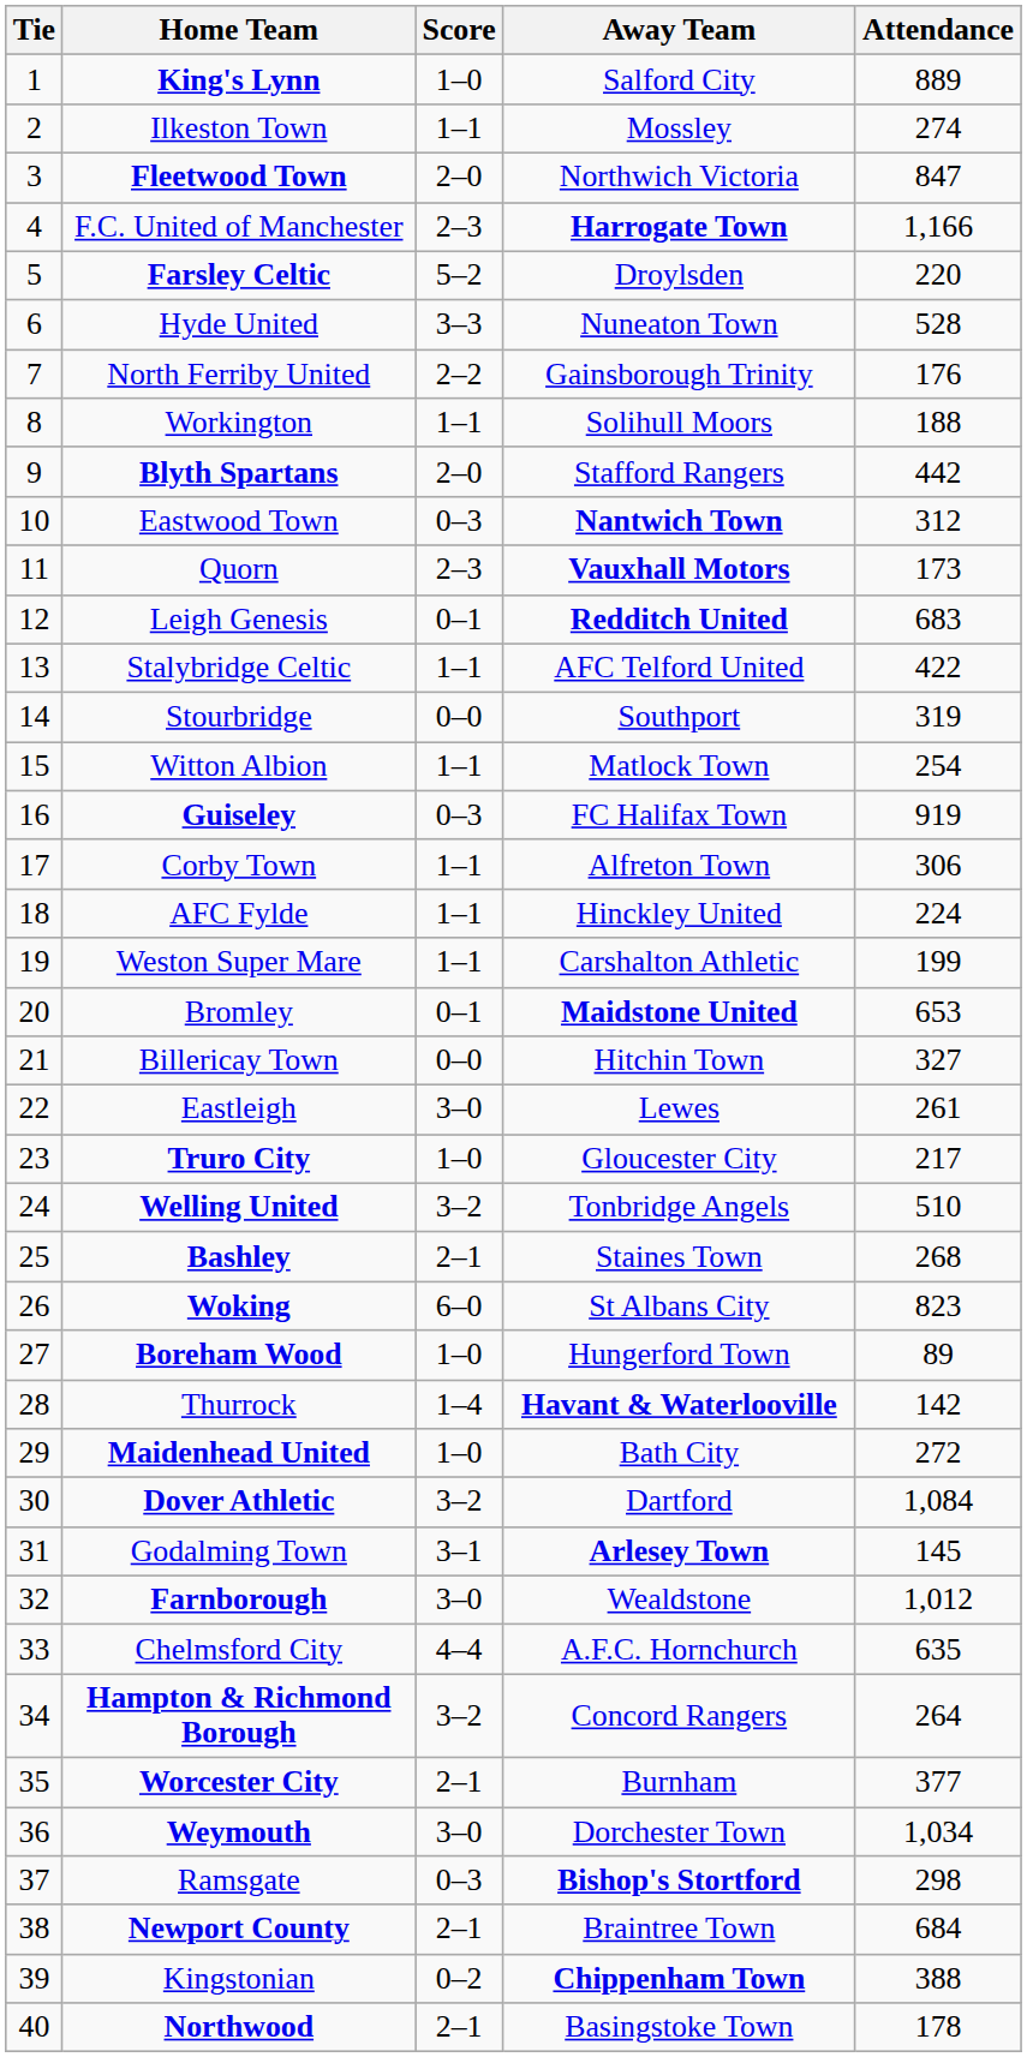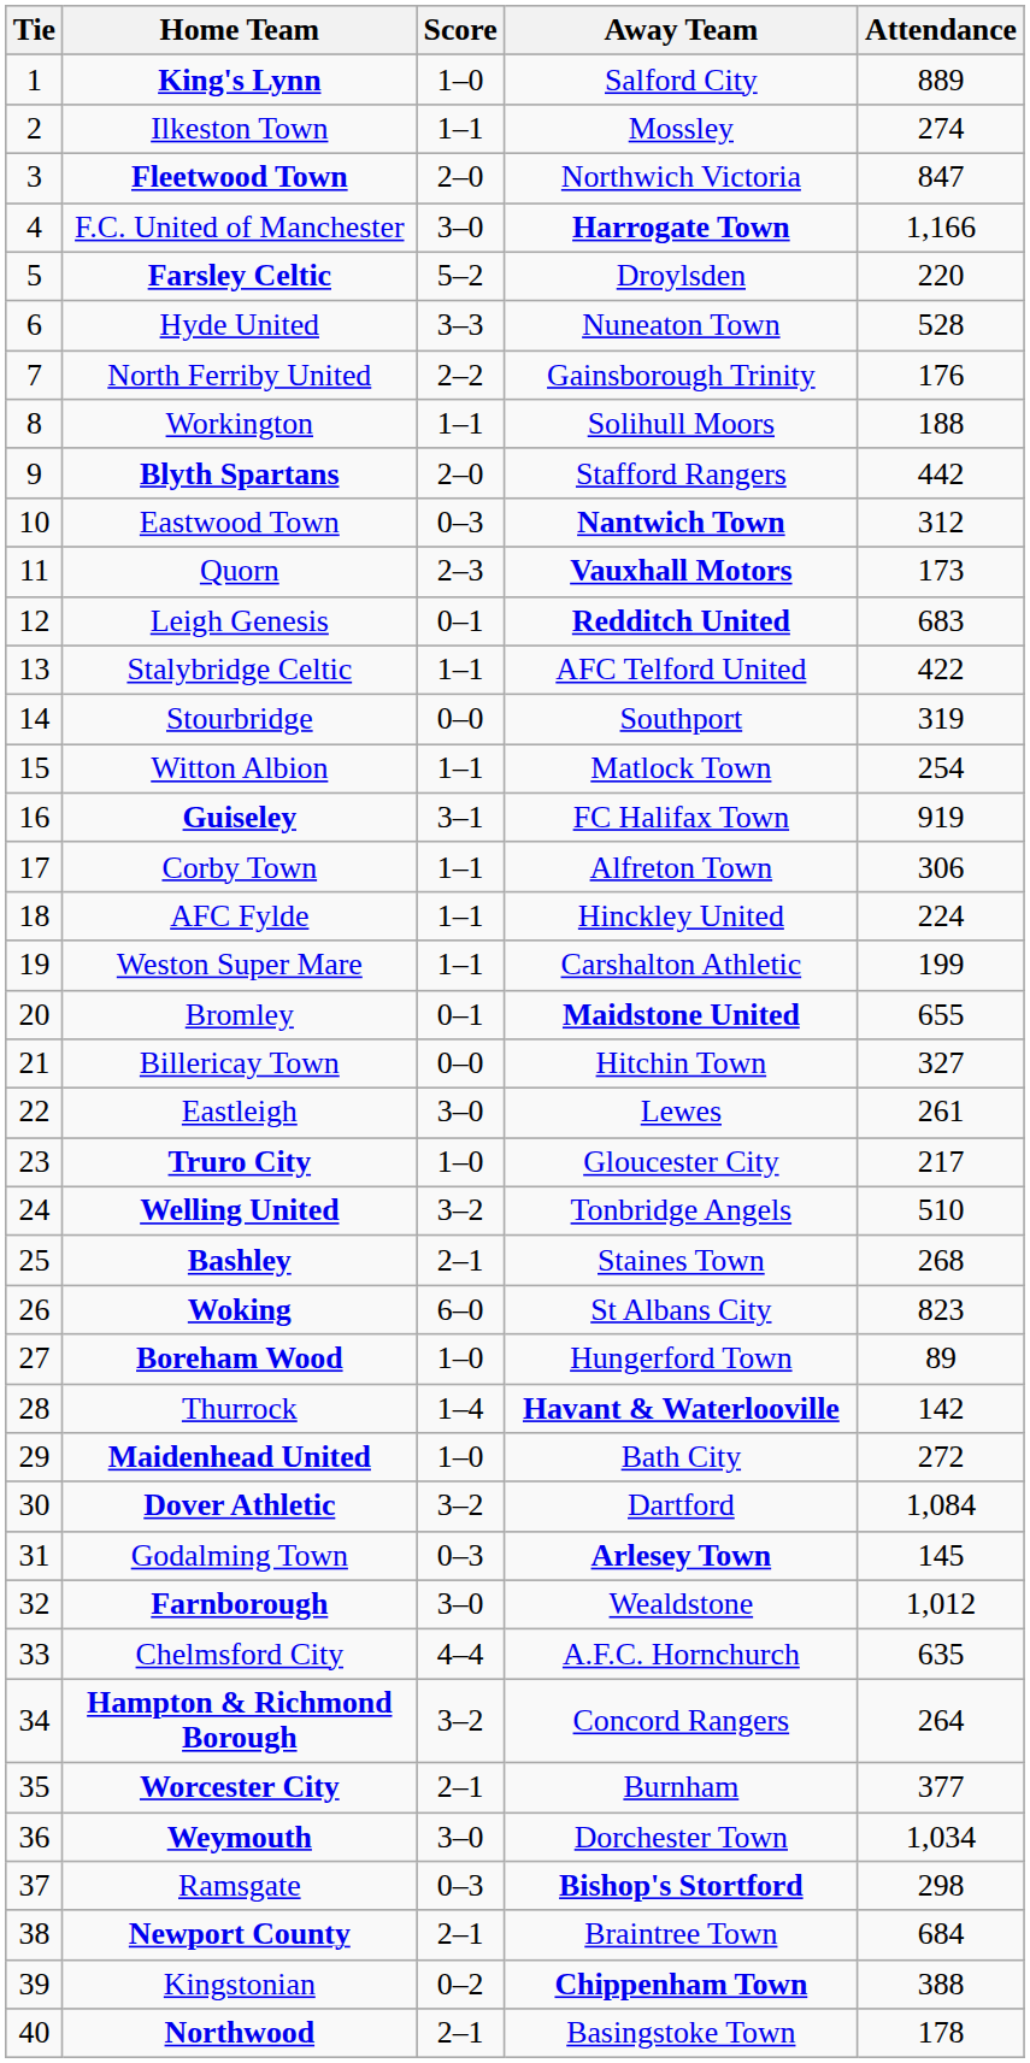F.C. United of Manchester | Score: 2–3 -> 3–0
Guiseley | Score: 0–3 -> 3–1
Bromley | Attendance: 653 -> 655
Godalming Town | Score: 3–1 -> 0–3
